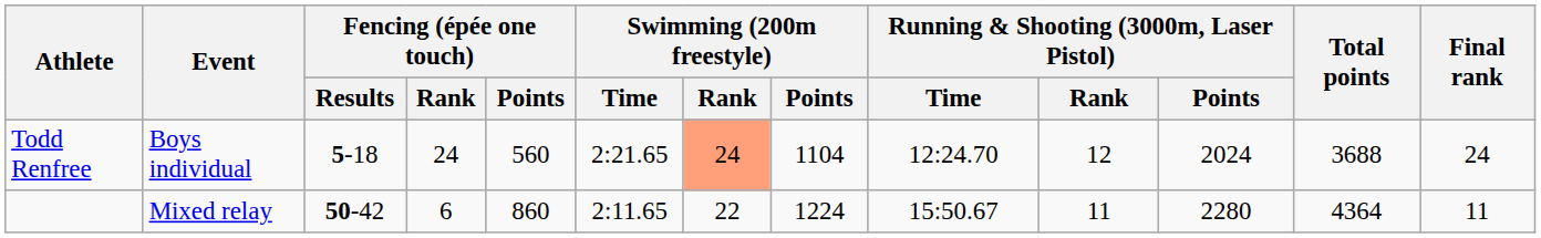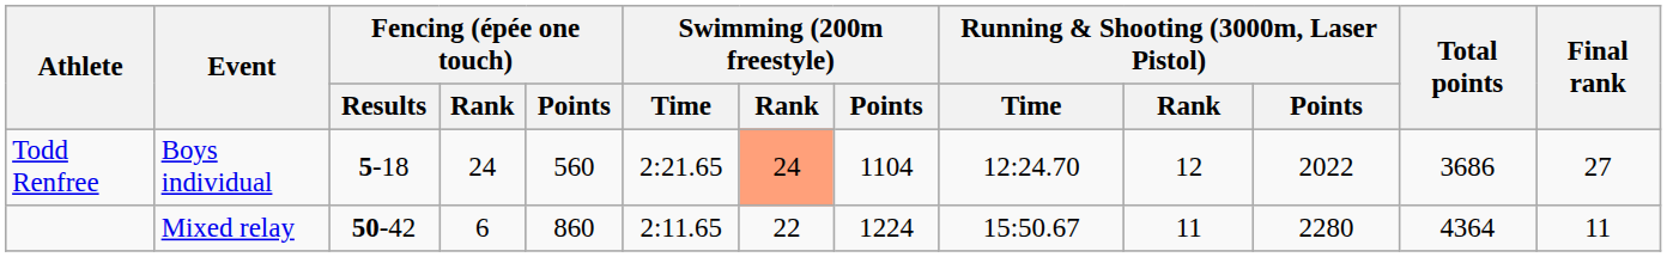Todd Renfree | Running & Shooting (3000m, Laser Pistol) / Points: 2024 -> 2022
Todd Renfree | Total points: 3688 -> 3686
Todd Renfree | Final rank: 24 -> 27
